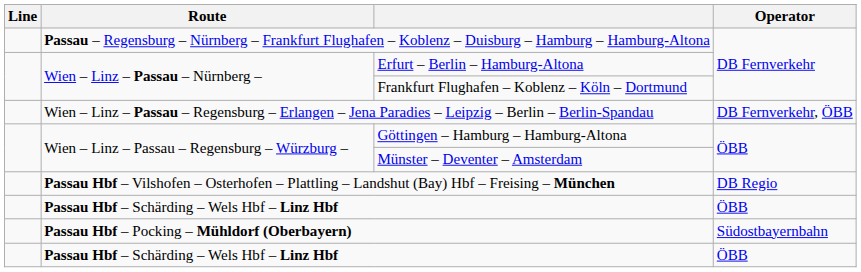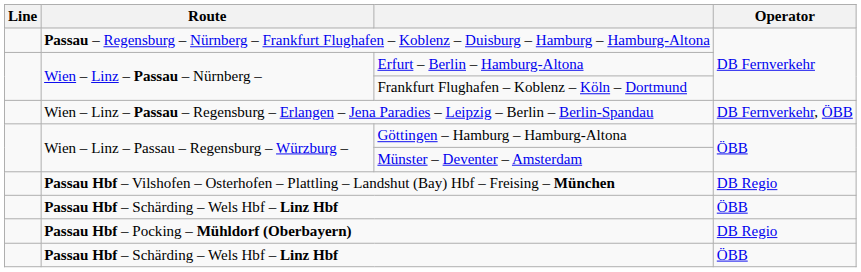Passau Hbf – Pocking – Mühldorf (Oberbayern) | Operator: Südostbayernbahn -> DB Regio
